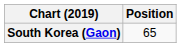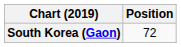South Korea (Gaon) | Position: 65 -> 72
